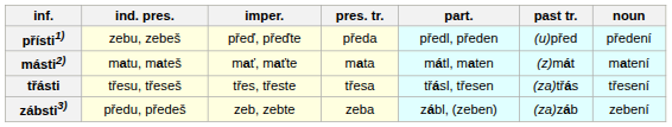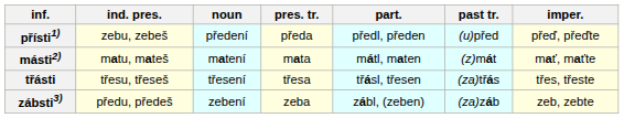columns swapped: imper. <-> noun
